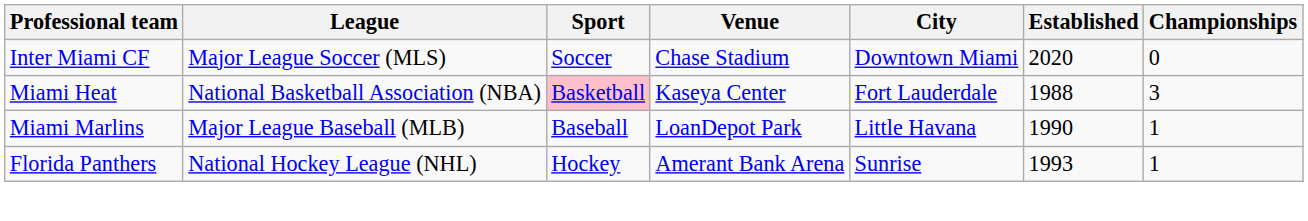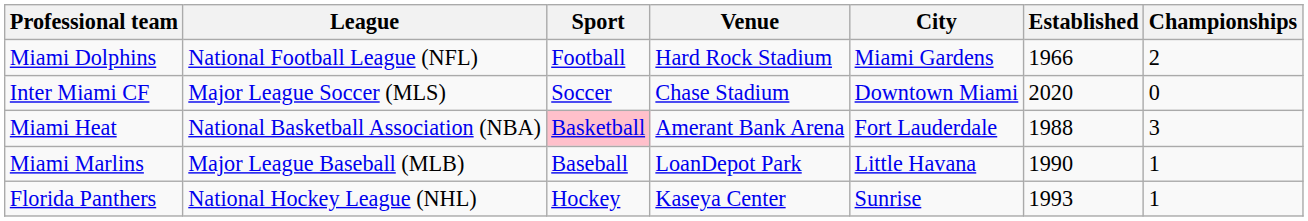+ row: Miami Dolphins | National Football League (NFL) | Football | Hard Rock Stadium | Miami Gardens | 1966 | 2
Miami Heat | Venue: Kaseya Center -> Amerant Bank Arena
Florida Panthers | Venue: Amerant Bank Arena -> Kaseya Center
